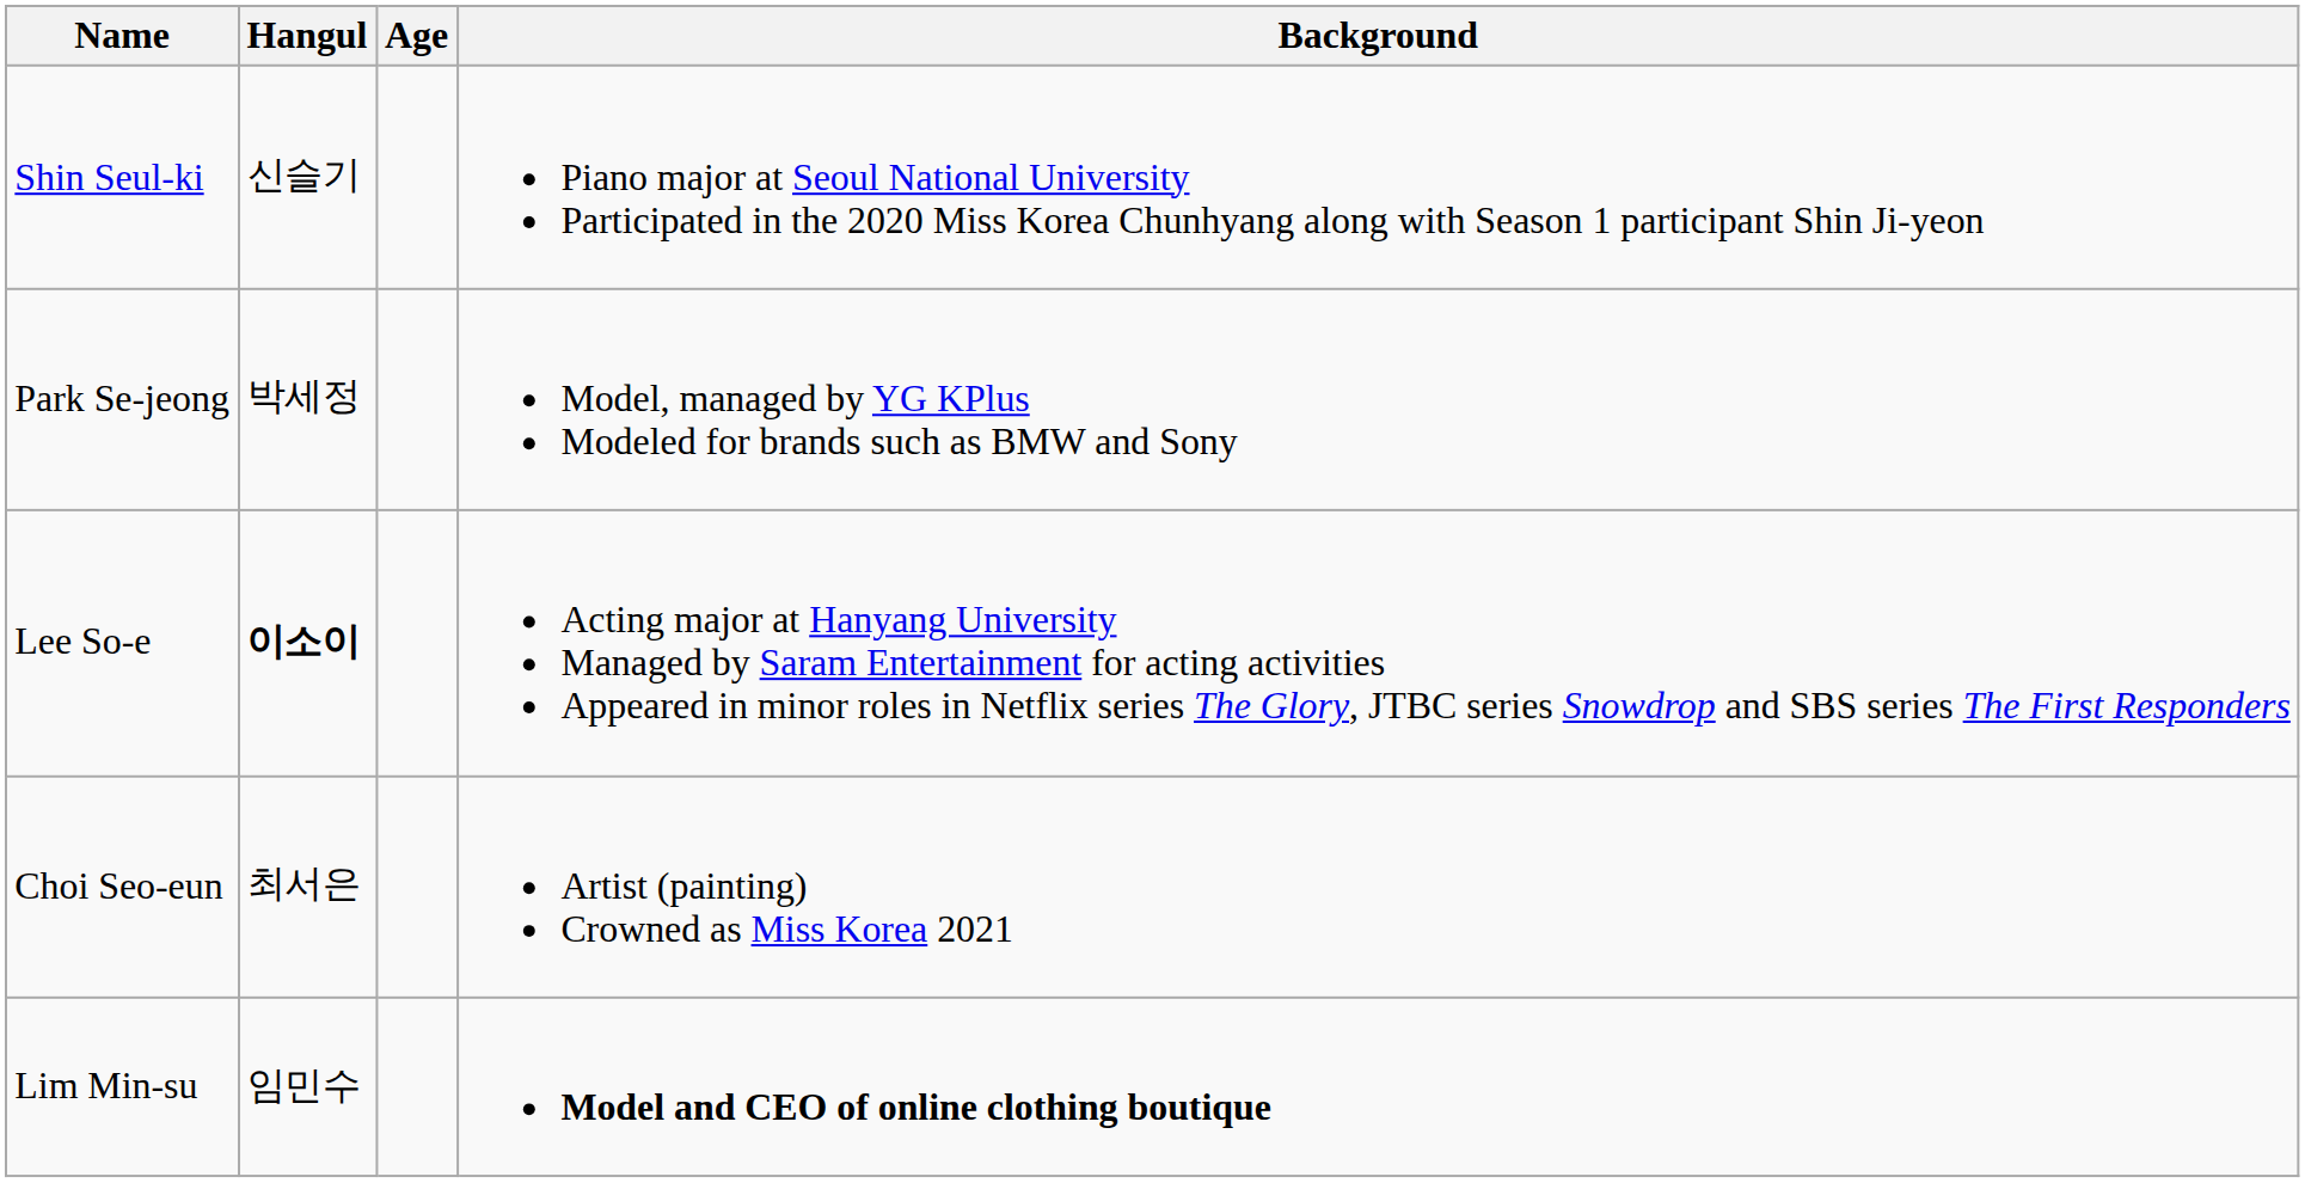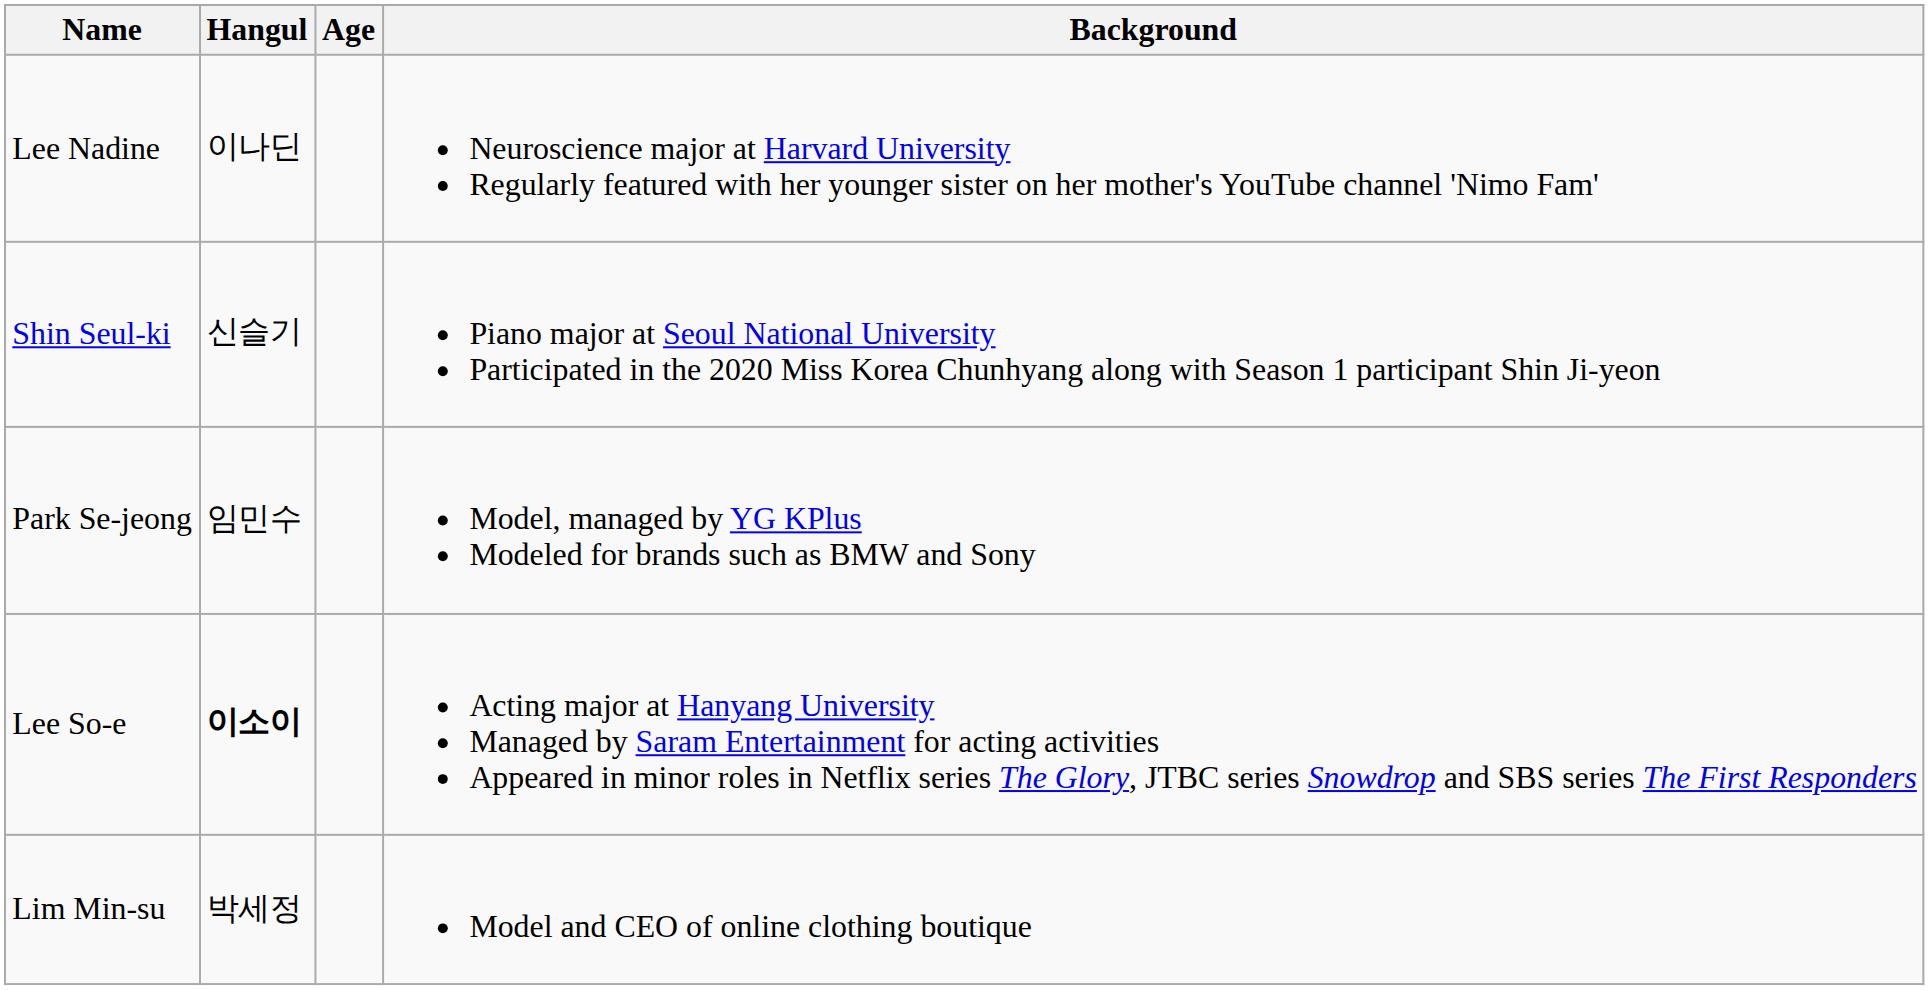+ row: Lee Nadine | 이나딘 | Neuroscience major at Harvard University Regularly featured with her younger sister on her mother's YouTube channel 'Nimo Fam'
Park Se-jeong | Hangul: 박세정 -> 임민수
- row: Choi Seo-eun | 최서은 | Artist (painting) Crowned as Miss Korea 2021
Lim Min-su | Hangul: 임민수 -> 박세정
Lim Min-su | Background: bold -> normal
